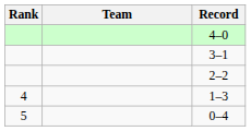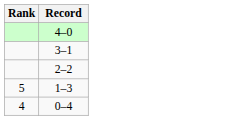- column: Team
1–3 | Rank: 4 -> 5
0–4 | Rank: 5 -> 4
